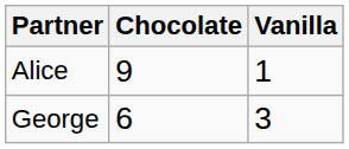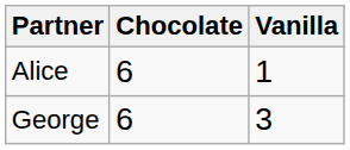Alice | Chocolate: 9 -> 6
